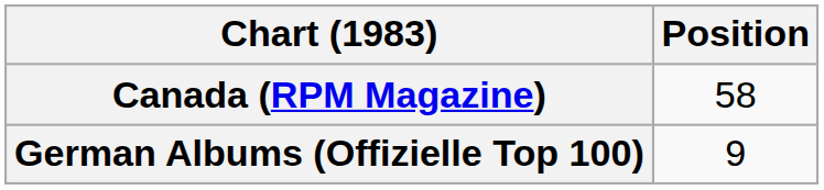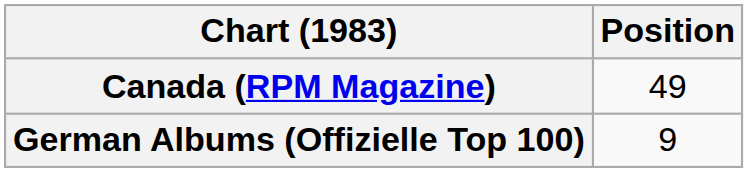Canada (RPM Magazine) | Position: 58 -> 49
